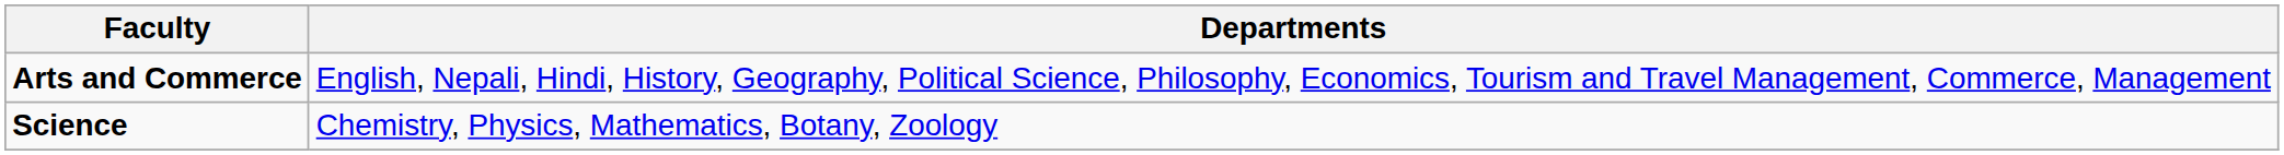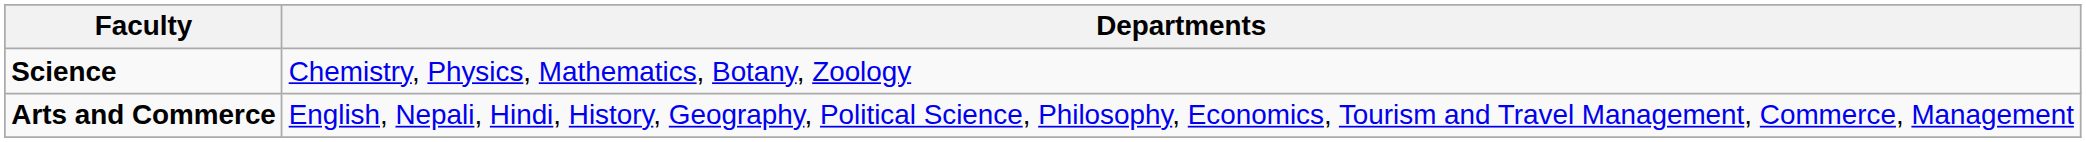rows swapped: Science <-> Arts and Commerce
